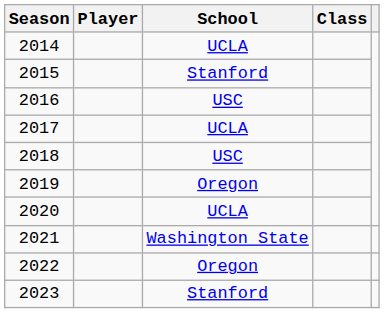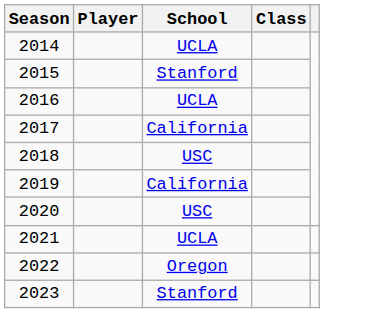2016 | School: USC -> UCLA
2017 | School: UCLA -> California
2019 | School: Oregon -> California
2020 | School: UCLA -> USC
2021 | School: Washington State -> UCLA
